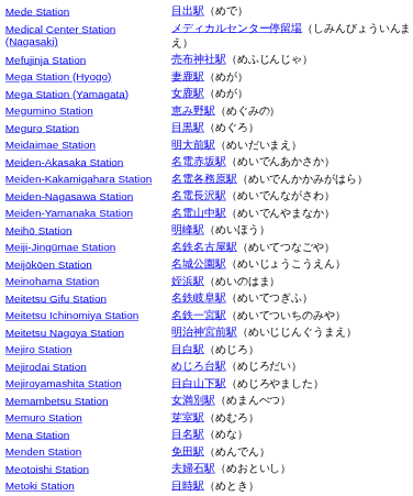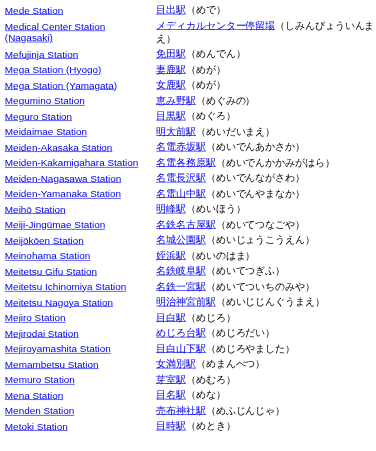Mefujinja Station | column 2: 売布神社駅（めふじんじゃ） -> 免田駅（めんでん）
Menden Station | column 2: 免田駅（めんでん） -> 売布神社駅（めふじんじゃ）
- row: Meotoishi Station | 夫婦石駅（めおといし）
